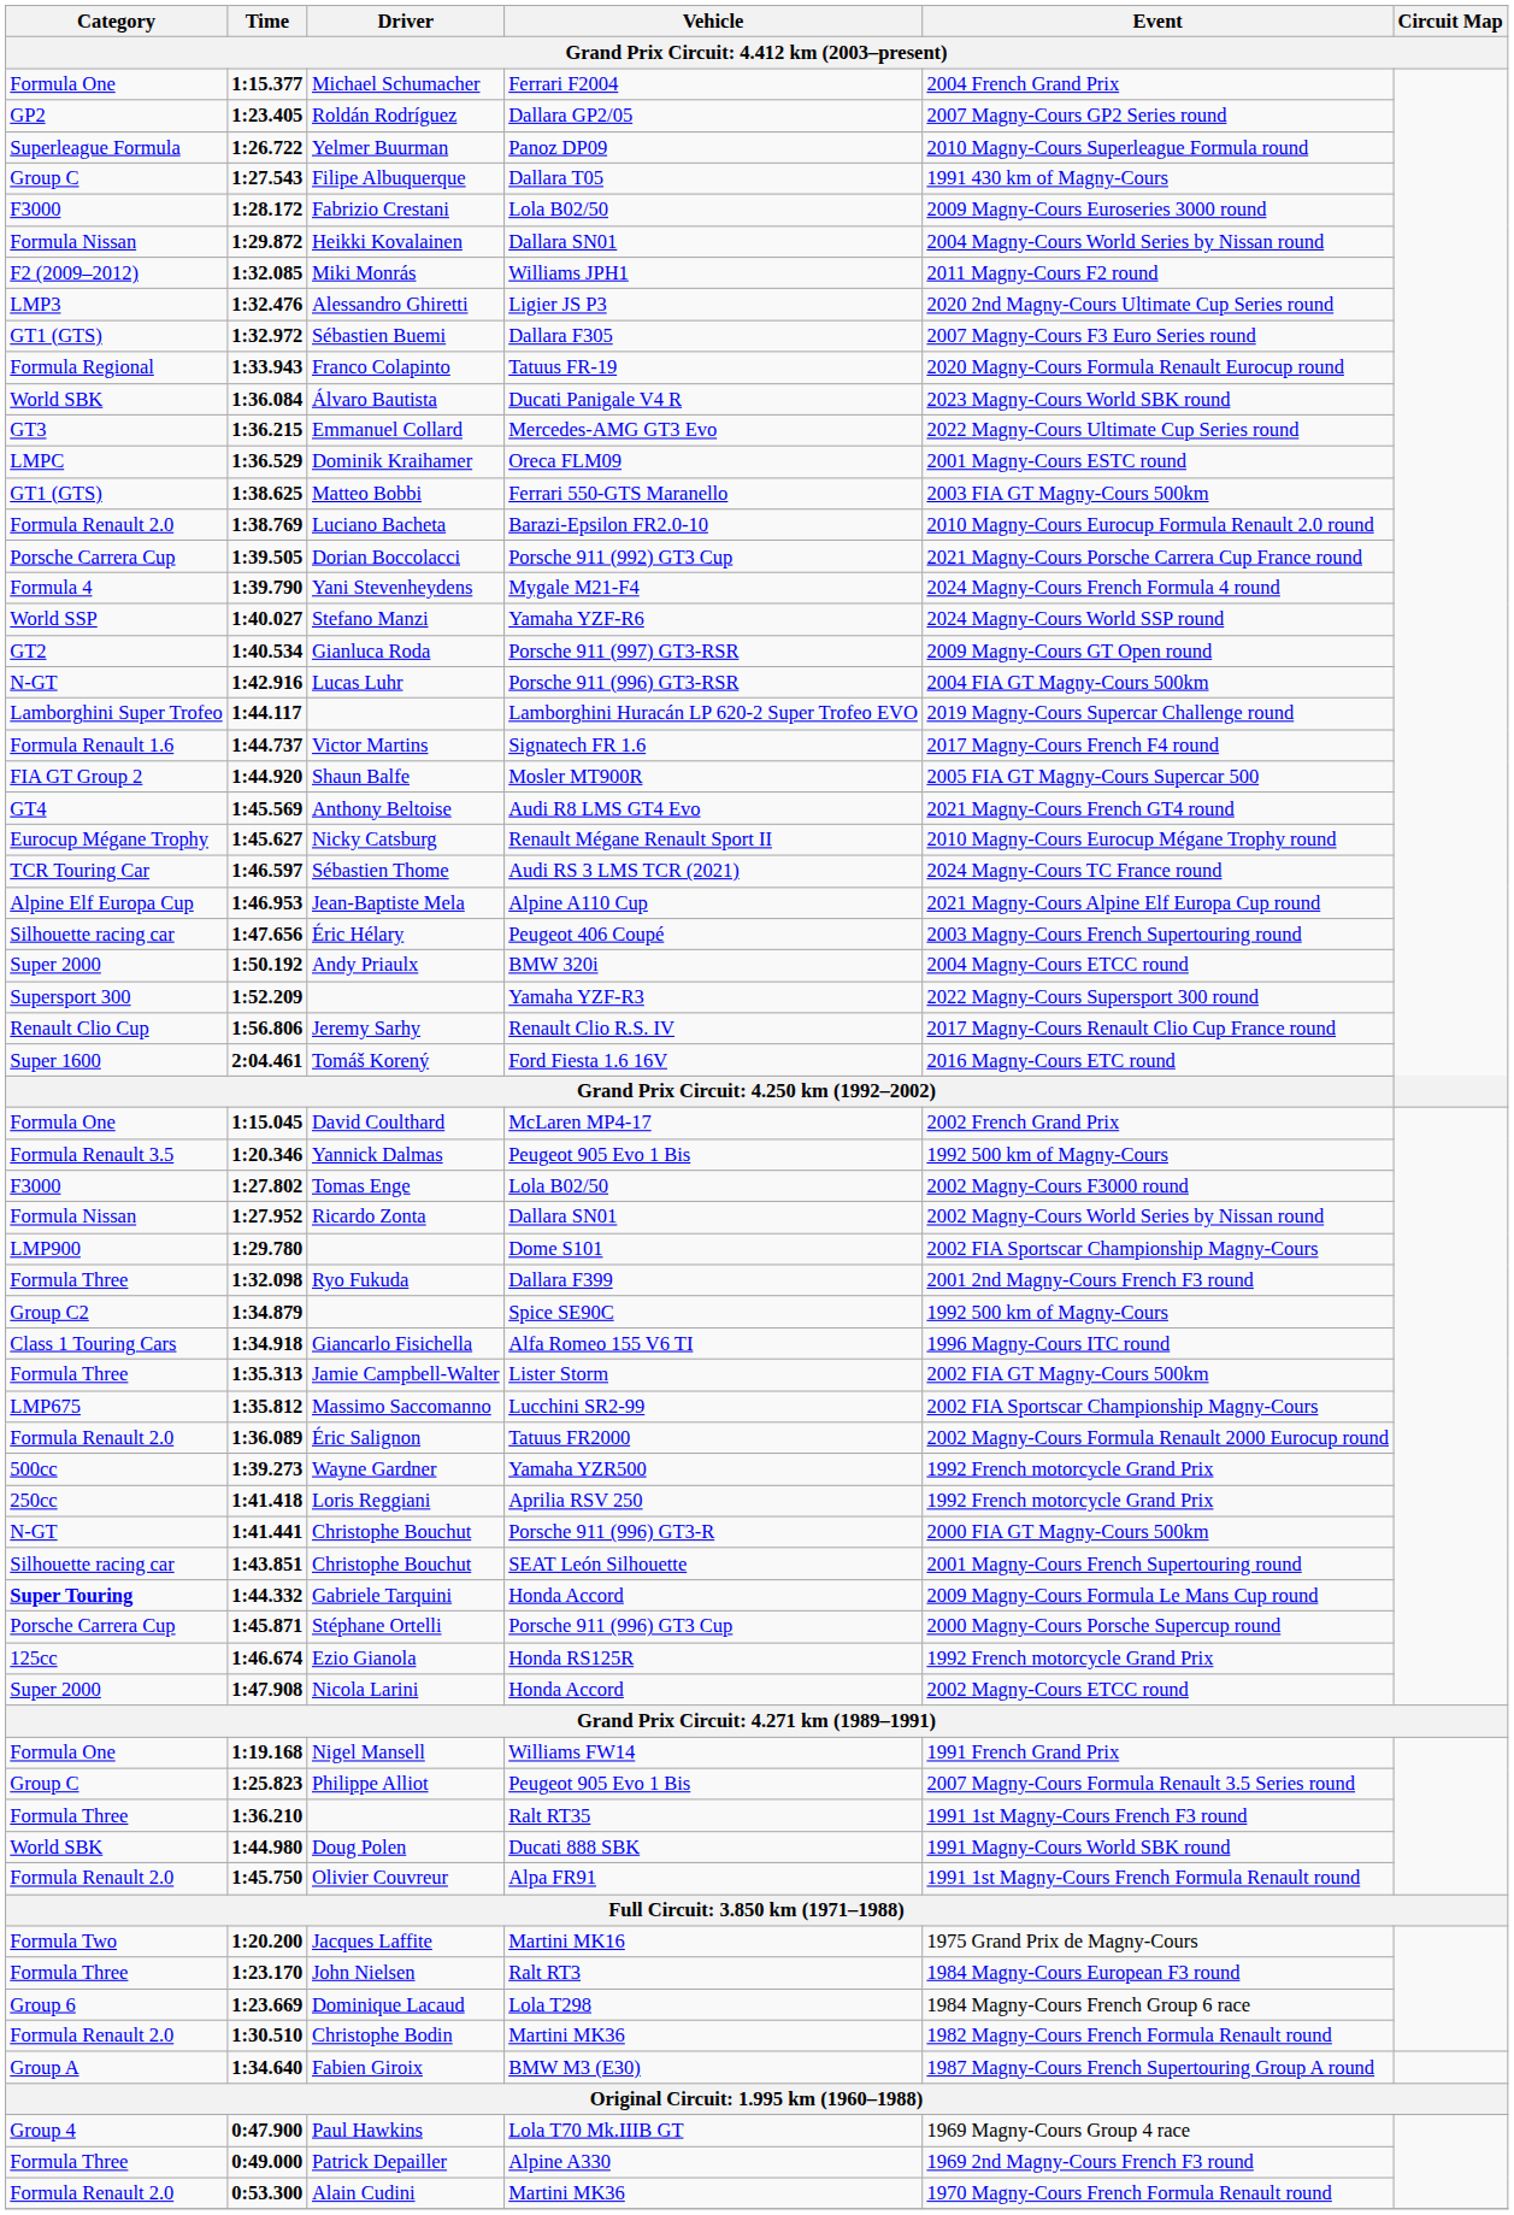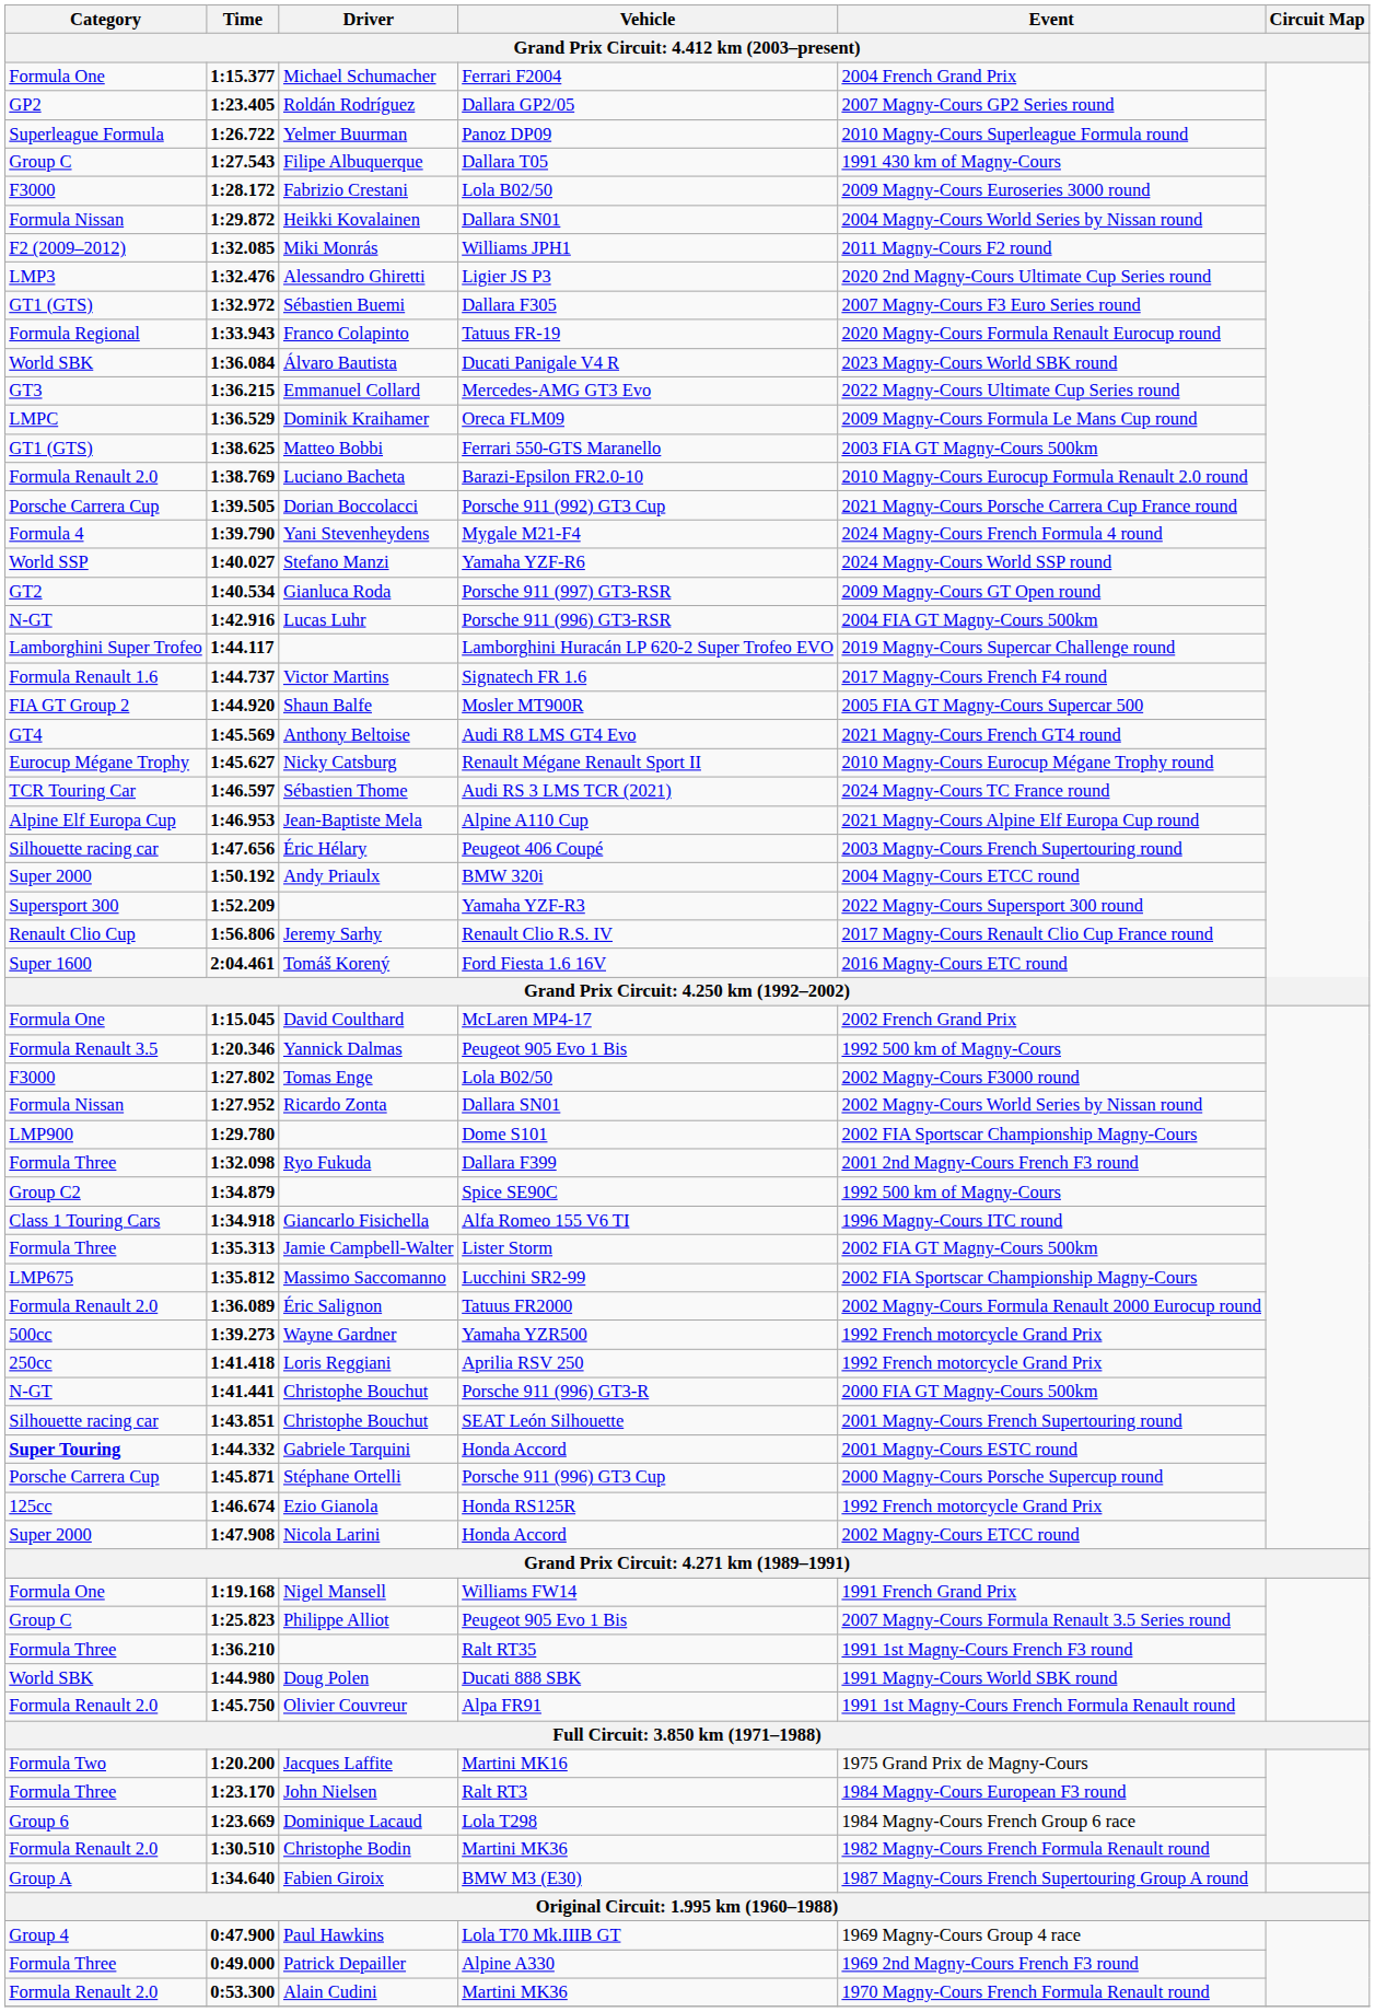Dominik Kraihamer | Event: 2001 Magny-Cours ESTC round -> 2009 Magny-Cours Formula Le Mans Cup round
Gabriele Tarquini | Event: 2009 Magny-Cours Formula Le Mans Cup round -> 2001 Magny-Cours ESTC round
